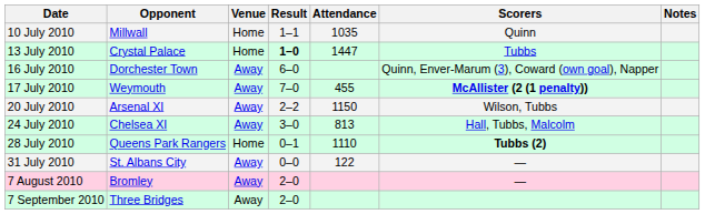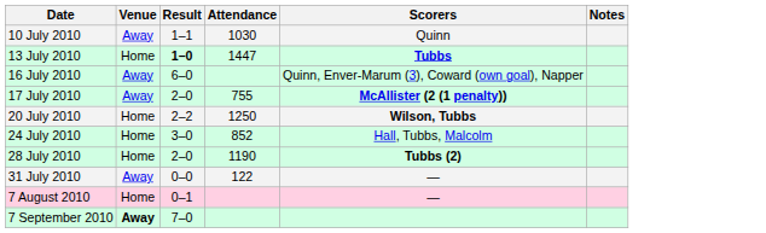- column: Opponent | Millwall | Crystal Palace | Dorchester Town | Weymouth | Arsenal XI | Chelsea XI | Queens Park Rangers | St. Albans City | Bromley | Three Bridges
10 July 2010 | Venue: Home -> Away
10 July 2010 | Attendance: 1035 -> 1030
13 July 2010 | Scorers: normal -> bold
17 July 2010 | Result: 7–0 -> 2–0
17 July 2010 | Attendance: 455 -> 755
20 July 2010 | Venue: Away -> Home
20 July 2010 | Attendance: 1150 -> 1250
20 July 2010 | Scorers: normal -> bold
24 July 2010 | Venue: Away -> Home
24 July 2010 | Attendance: 813 -> 852
28 July 2010 | Result: 0–1 -> 2–0
28 July 2010 | Attendance: 1110 -> 1190
7 August 2010 | Venue: Away -> Home
7 August 2010 | Result: 2–0 -> 0–1
7 September 2010 | Venue: normal -> bold
7 September 2010 | Result: 2–0 -> 7–0
